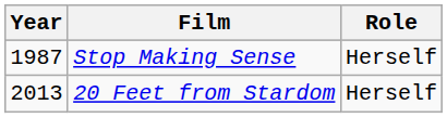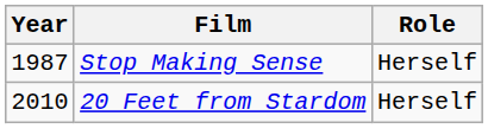20 Feet from Stardom | Year: 2013 -> 2010
